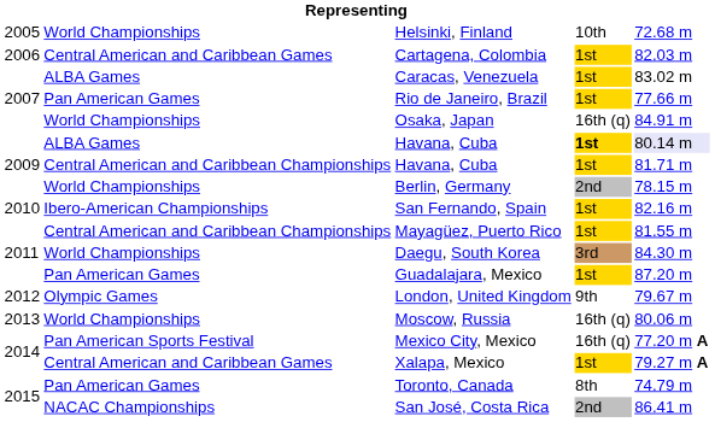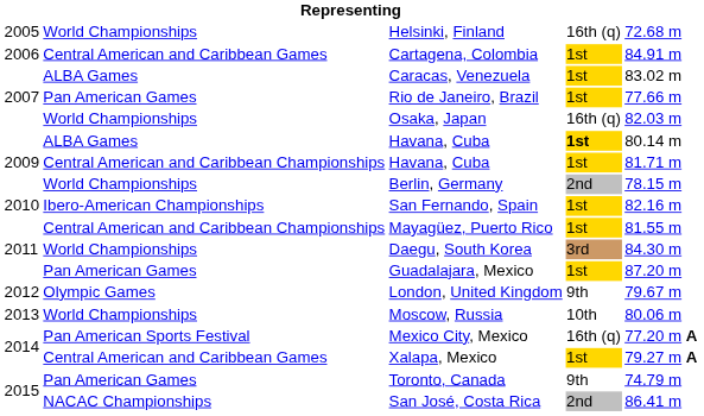Helsinki, Finland | column 4: 10th -> 16th (q)
Cartagena, Colombia | column 5: 82.03 m -> 84.91 m
Osaka, Japan | column 5: 84.91 m -> 82.03 m
ALBA Games / Havana, Cuba | column 5: lavender background -> no background
Moscow, Russia | column 4: 16th (q) -> 10th
Toronto, Canada | column 4: 8th -> 9th
